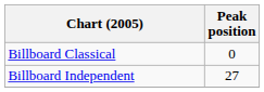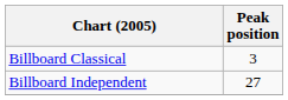Billboard Classical | Peak position: 0 -> 3
